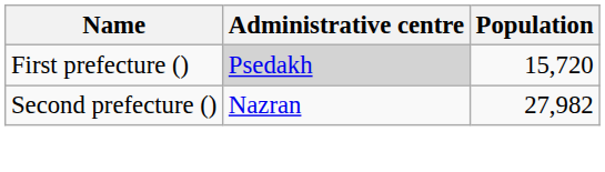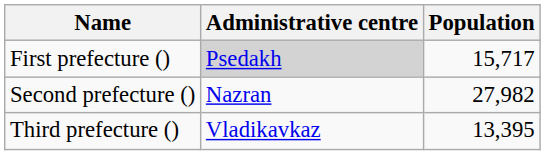First prefecture () | Population: 15,720 -> 15,717
+ row: Third prefecture () | Vladikavkaz | 13,395
